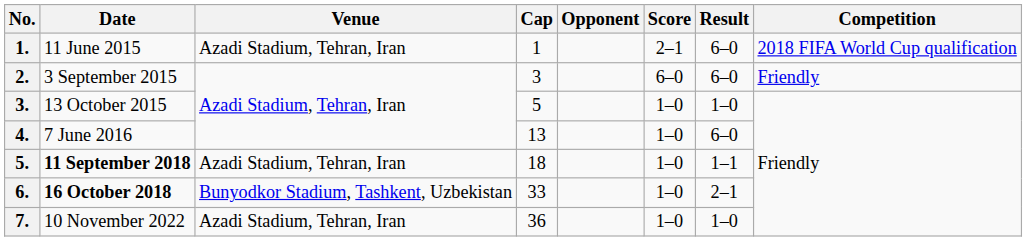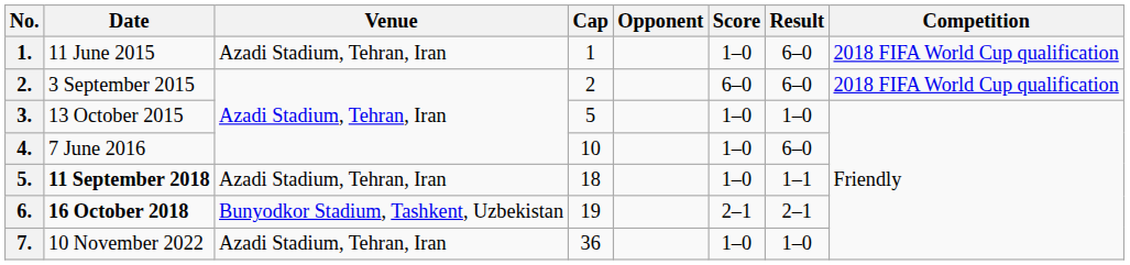1. | Score: 2–1 -> 1–0
2. | Cap: 3 -> 2
2. | Competition: Friendly -> 2018 FIFA World Cup qualification
4. | Cap: 13 -> 10
6. | Cap: 33 -> 19
6. | Score: 1–0 -> 2–1
